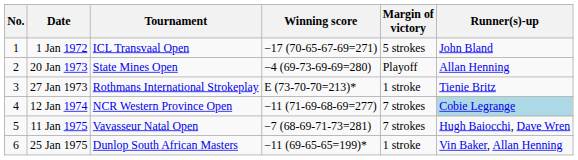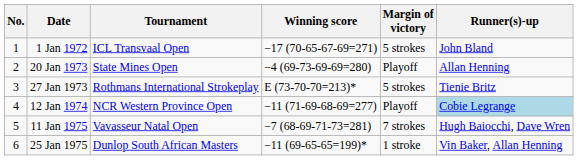27 Jan 1973 | Margin of victory: 1 stroke -> 5 strokes
12 Jan 1974 | Margin of victory: 7 strokes -> Playoff
